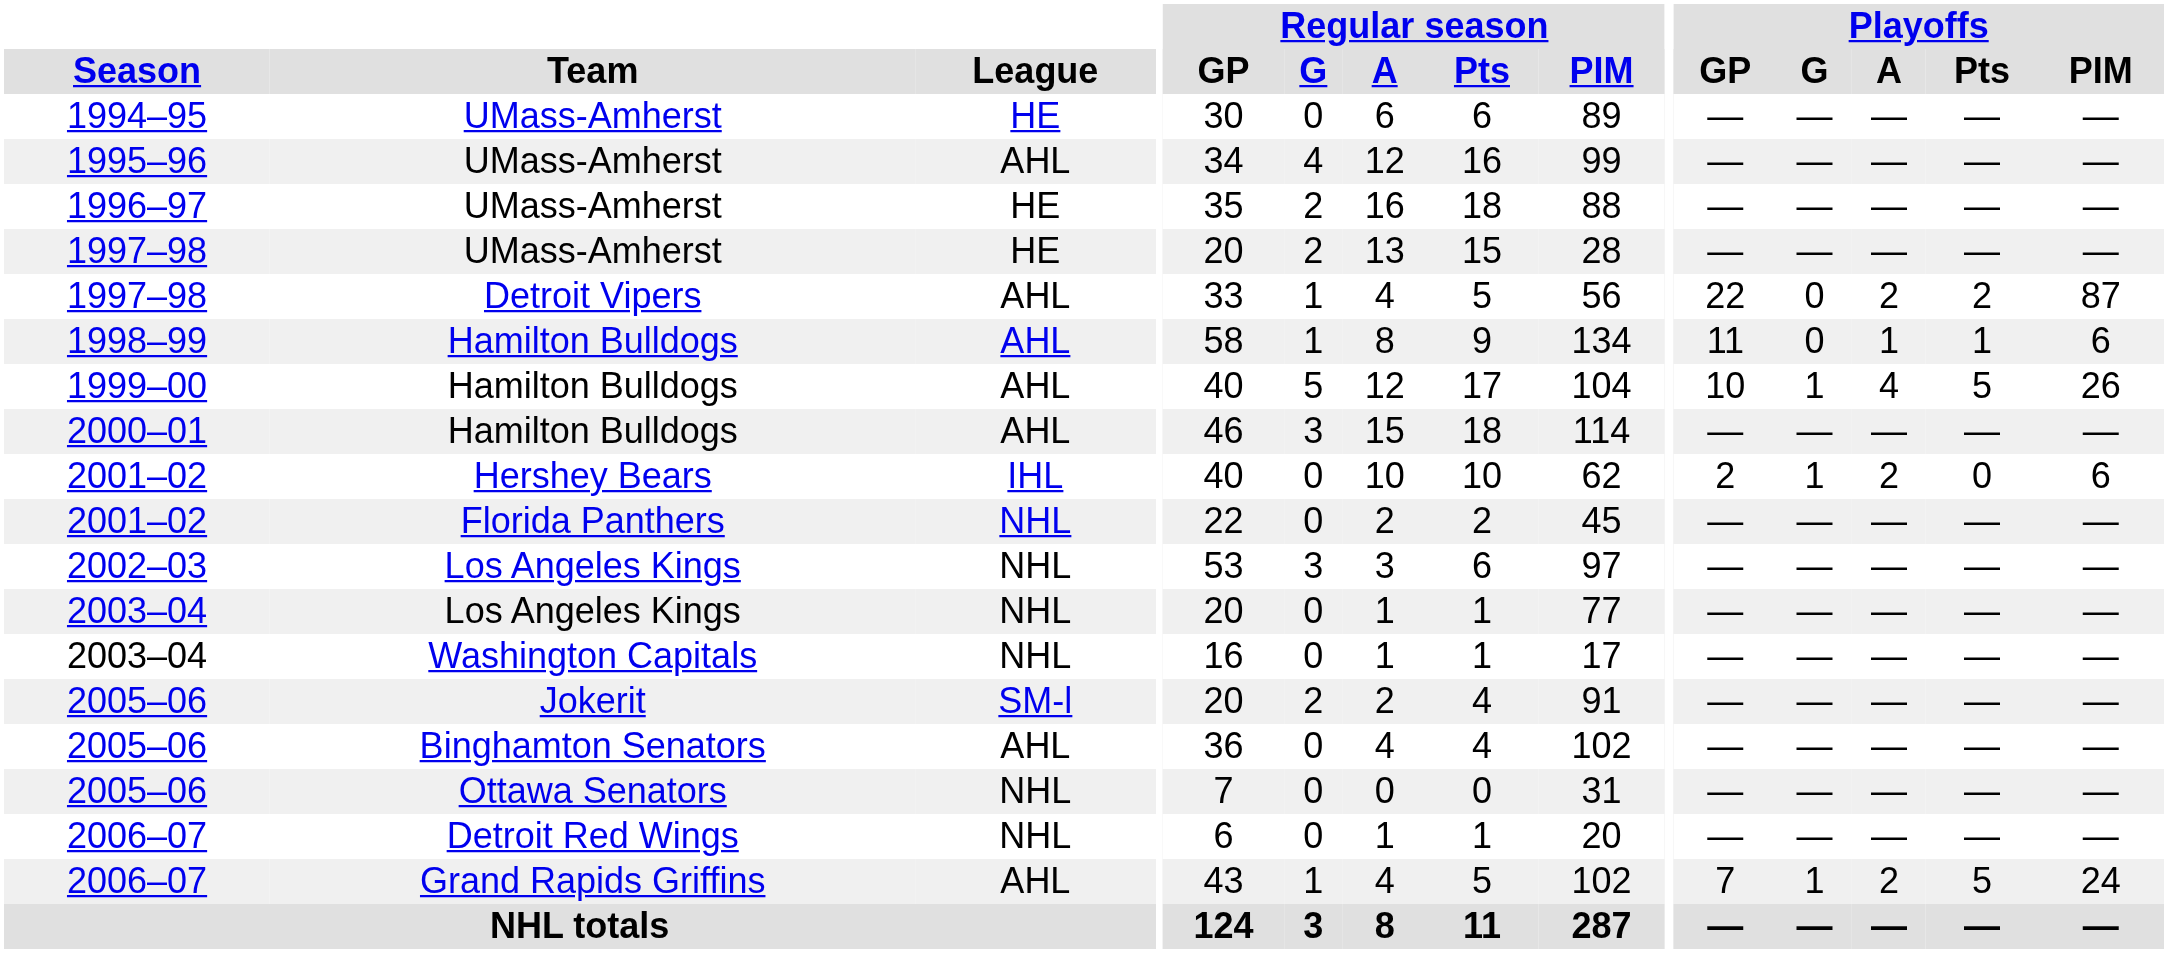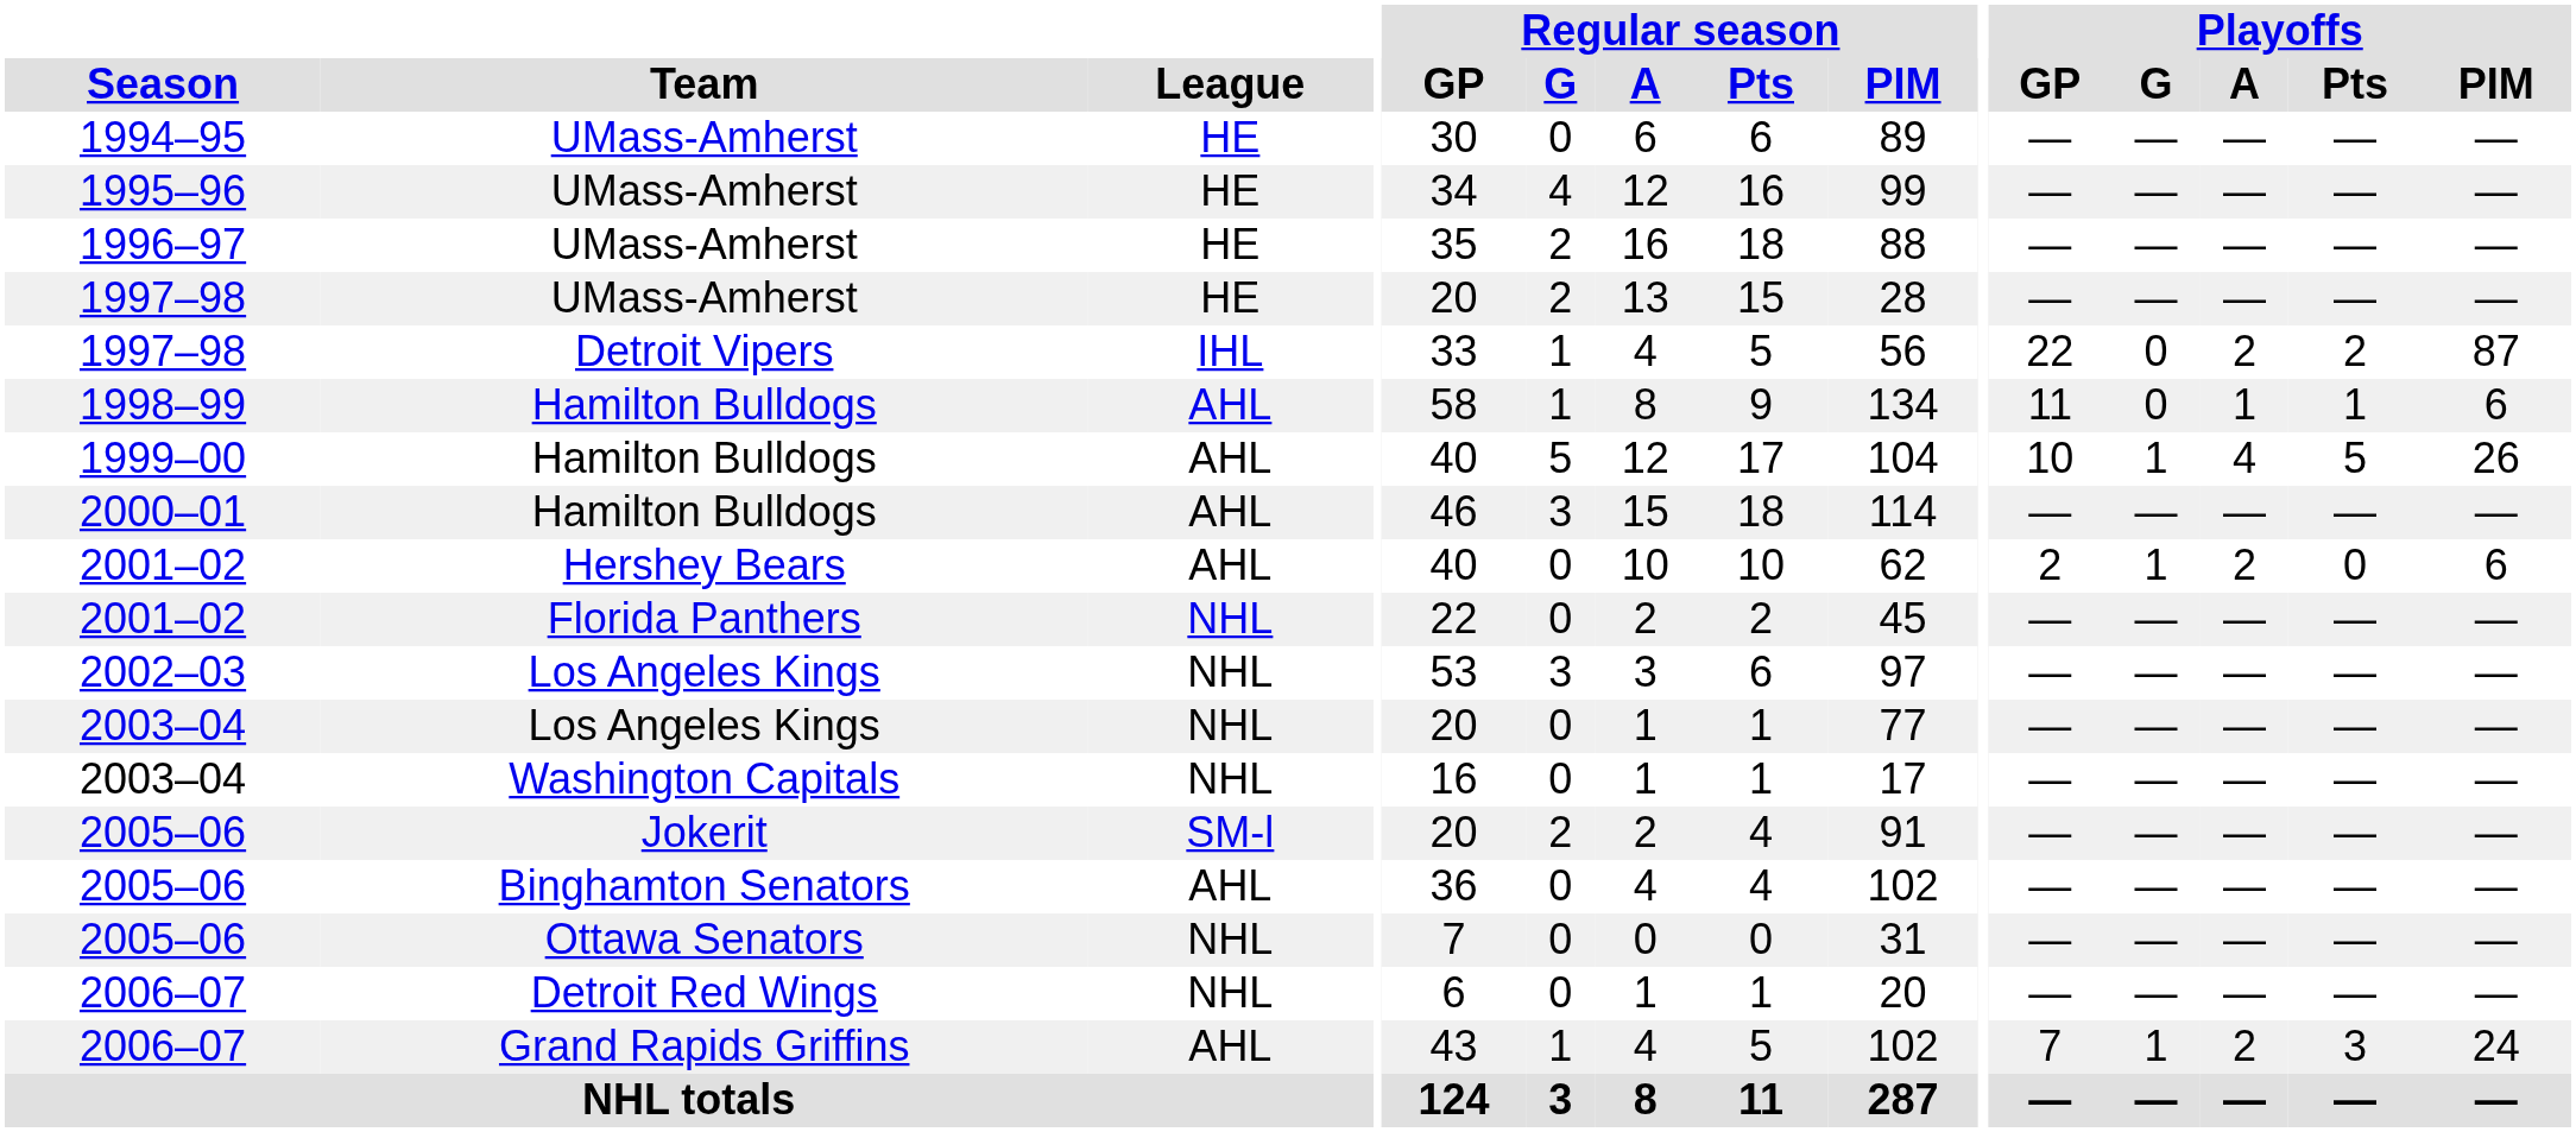1995–96 | League: AHL -> HE
1997–98 / Detroit Vipers | League: AHL -> IHL
2001–02 / Hershey Bears | League: IHL -> AHL
2006–07 / Grand Rapids Griffins | Playoffs / Pts: 5 -> 3
